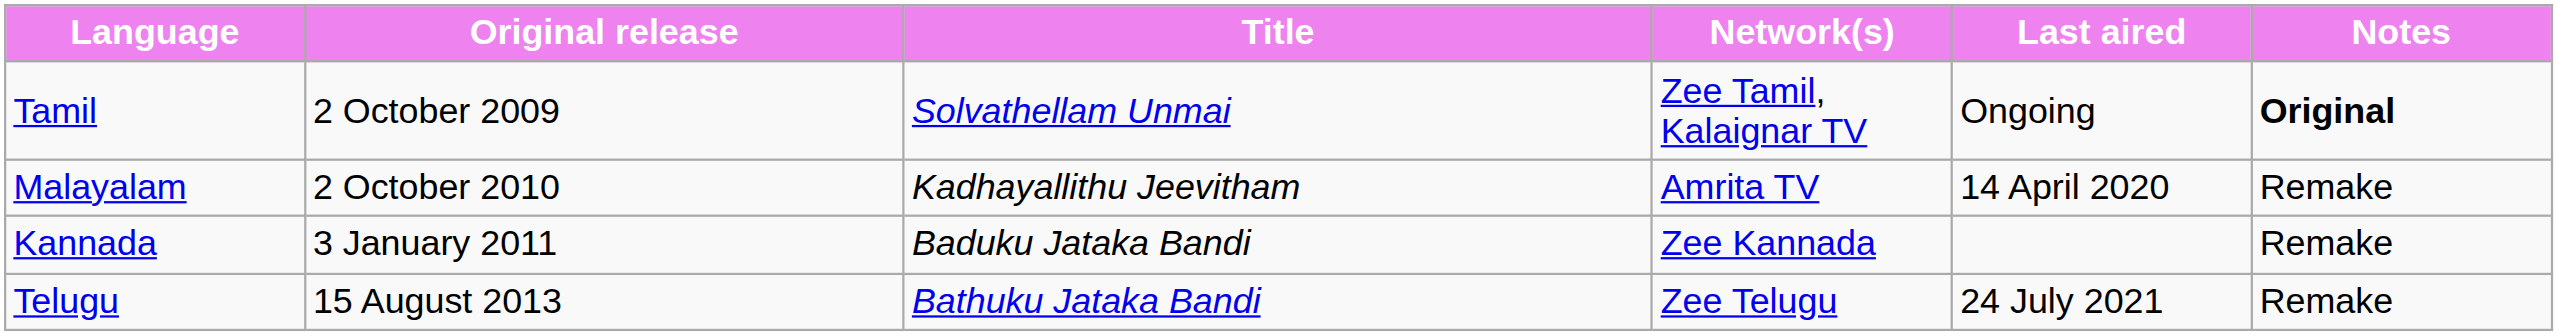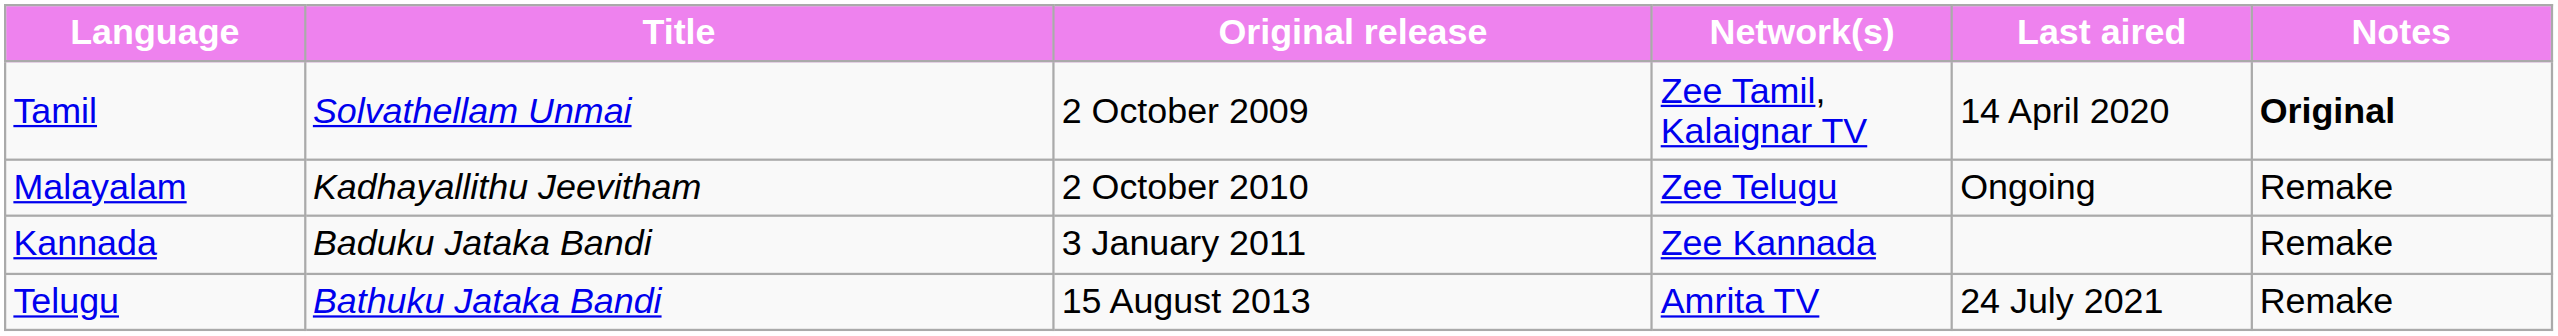columns swapped: Title <-> Original release
Tamil | Last aired: Ongoing -> 14 April 2020
Malayalam | Network(s): Amrita TV -> Zee Telugu
Malayalam | Last aired: 14 April 2020 -> Ongoing
Telugu | Network(s): Zee Telugu -> Amrita TV
